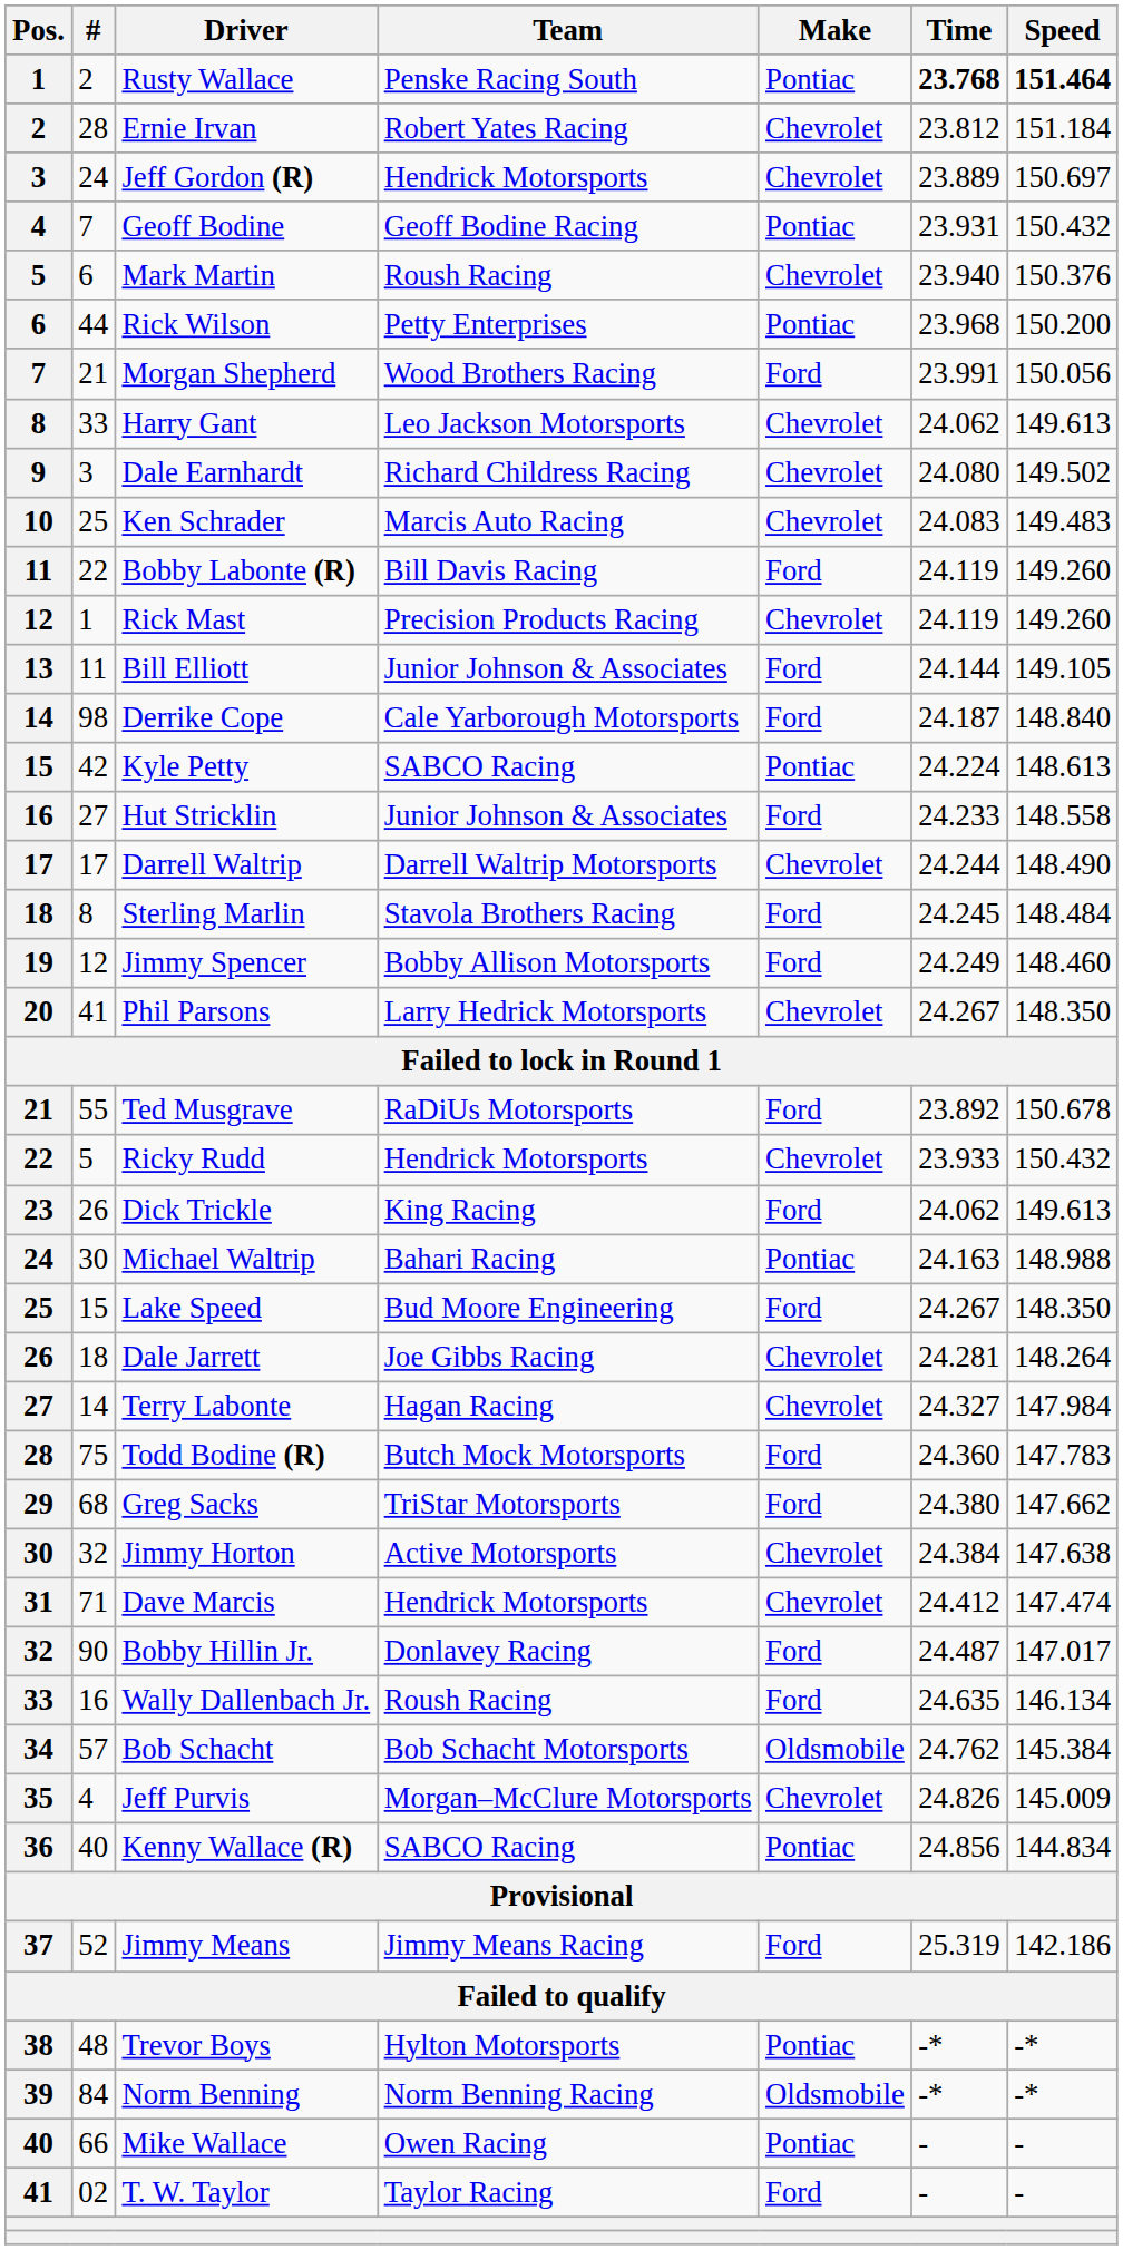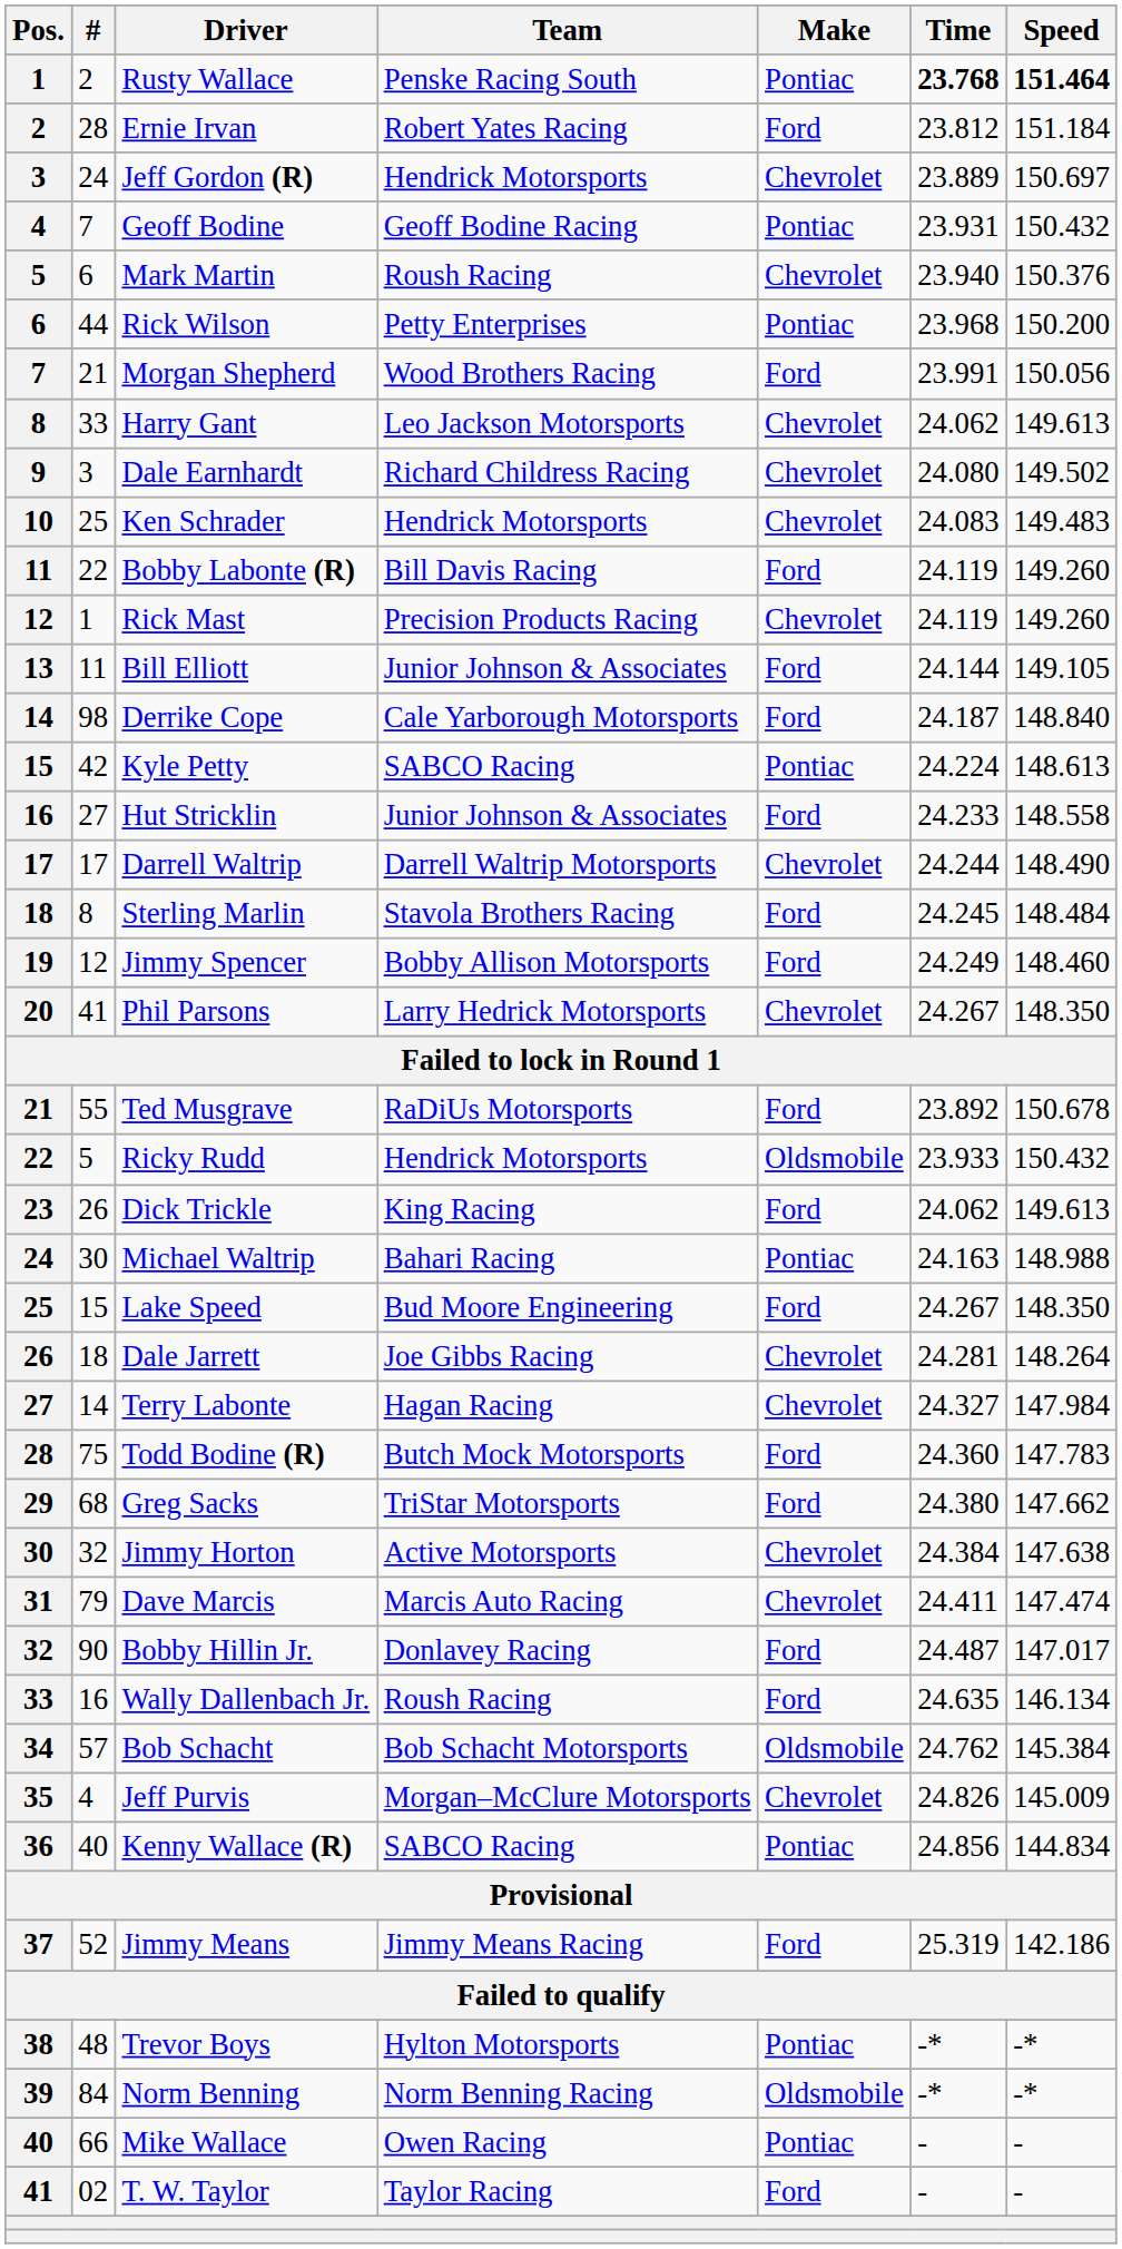Ernie Irvan | Make: Chevrolet -> Ford
Ken Schrader | Team: Marcis Auto Racing -> Hendrick Motorsports
Ricky Rudd | Make: Chevrolet -> Oldsmobile
Dave Marcis | #: 71 -> 79
Dave Marcis | Team: Hendrick Motorsports -> Marcis Auto Racing
Dave Marcis | Time: 24.412 -> 24.411
